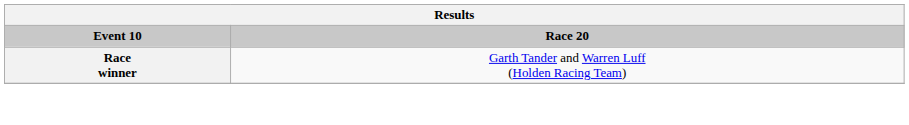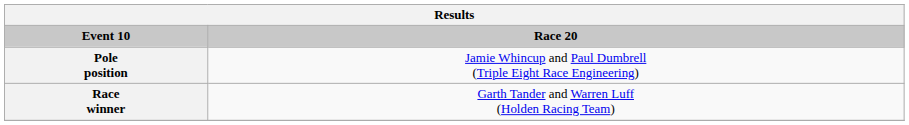+ row: Pole position | Jamie Whincup and Paul Dumbrell (Triple Eight Race Engineering)
